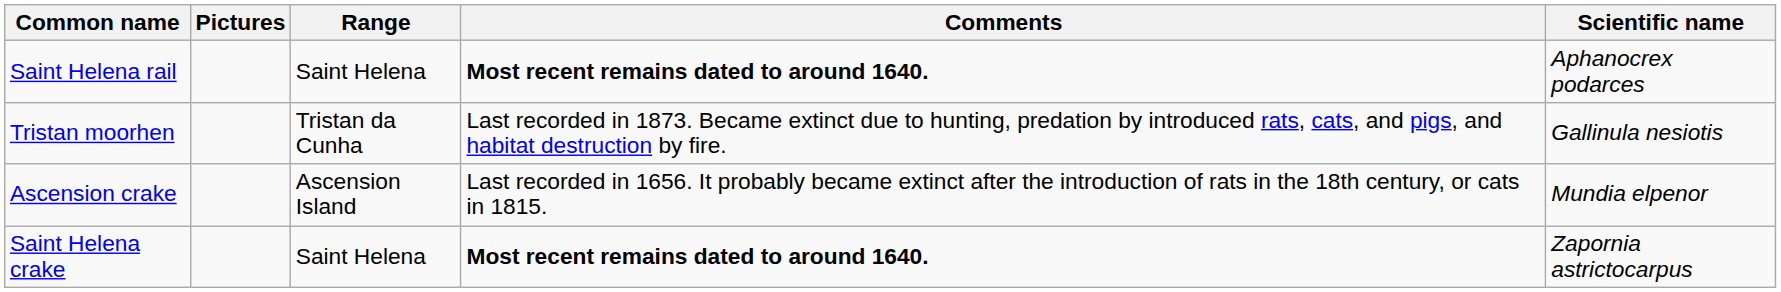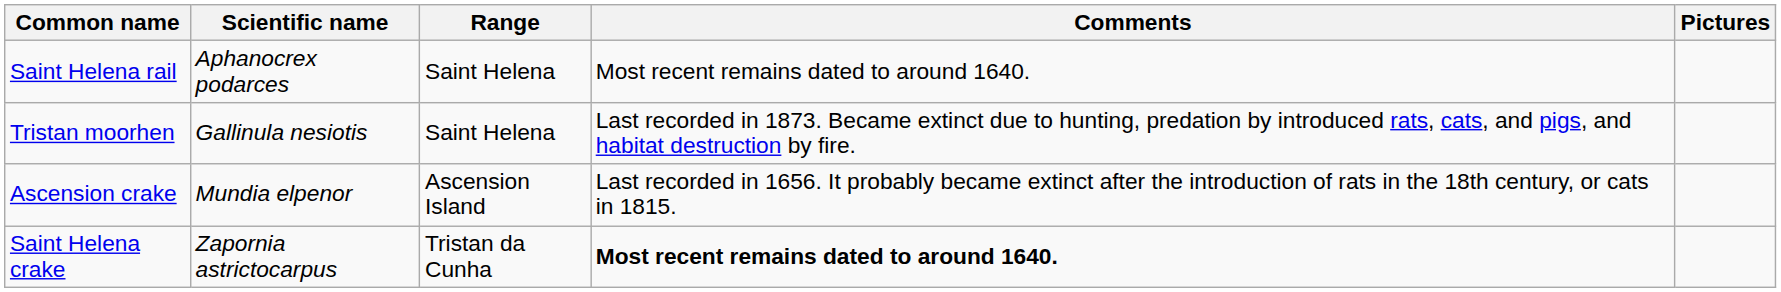columns swapped: Scientific name <-> Pictures
Saint Helena rail | Comments: bold -> normal
Tristan moorhen | Range: Tristan da Cunha -> Saint Helena
Saint Helena crake | Range: Saint Helena -> Tristan da Cunha
